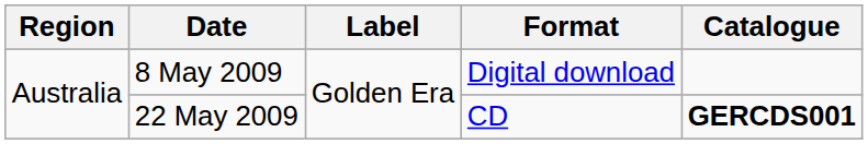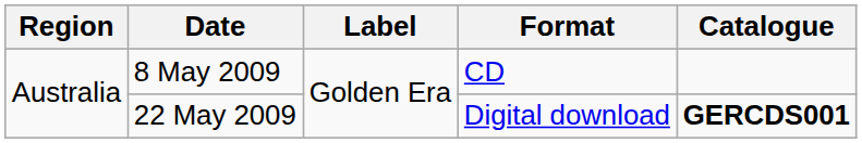8 May 2009 | Format: Digital download -> CD
22 May 2009 | Format: CD -> Digital download
